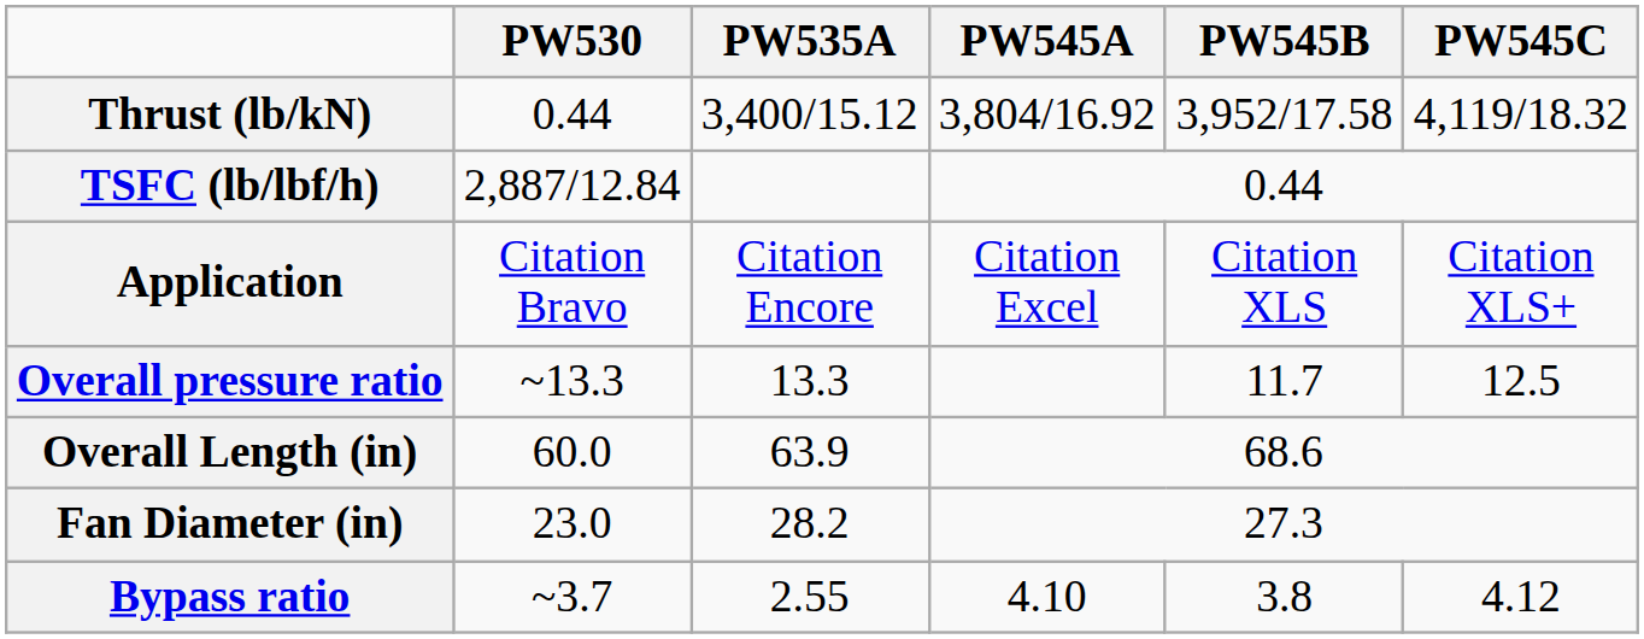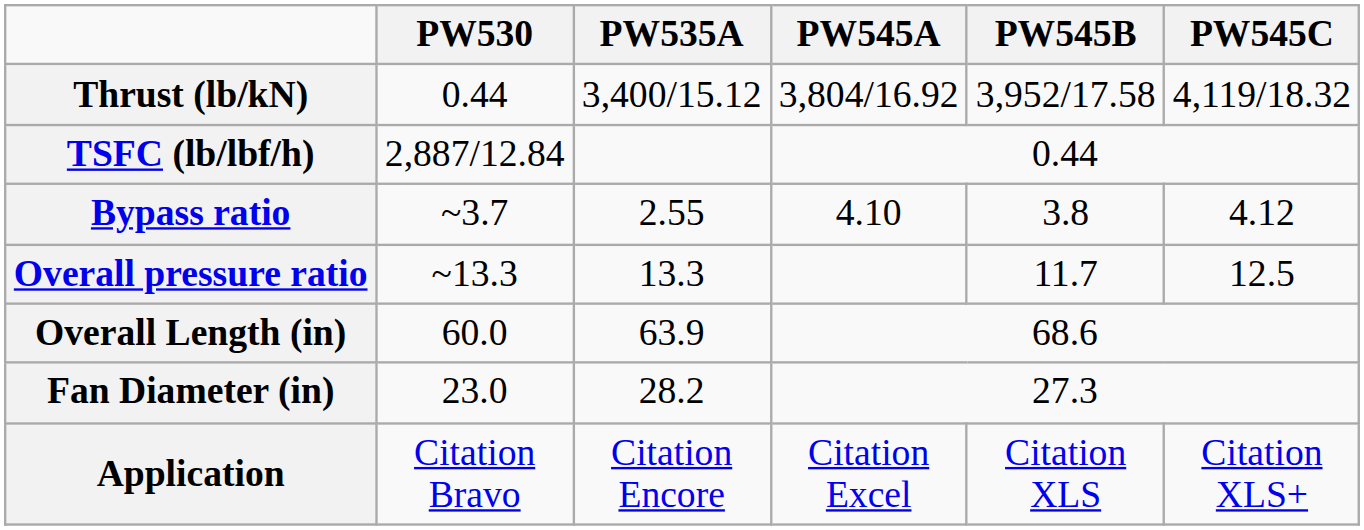rows swapped: Bypass ratio <-> Application
